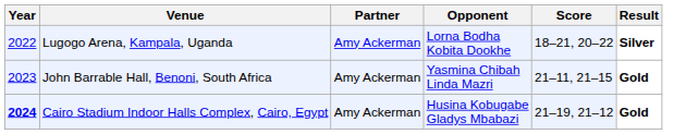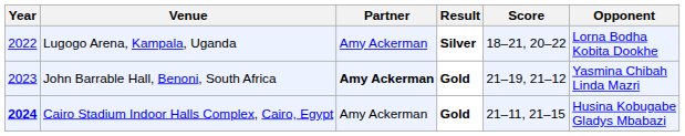columns swapped: Opponent <-> Result
John Barrable Hall, Benoni, South Africa | Partner: normal -> bold
John Barrable Hall, Benoni, South Africa | Score: 21–11, 21–15 -> 21–19, 21–12
Cairo Stadium Indoor Halls Complex, Cairo, Egypt | Score: 21–19, 21–12 -> 21–11, 21–15
